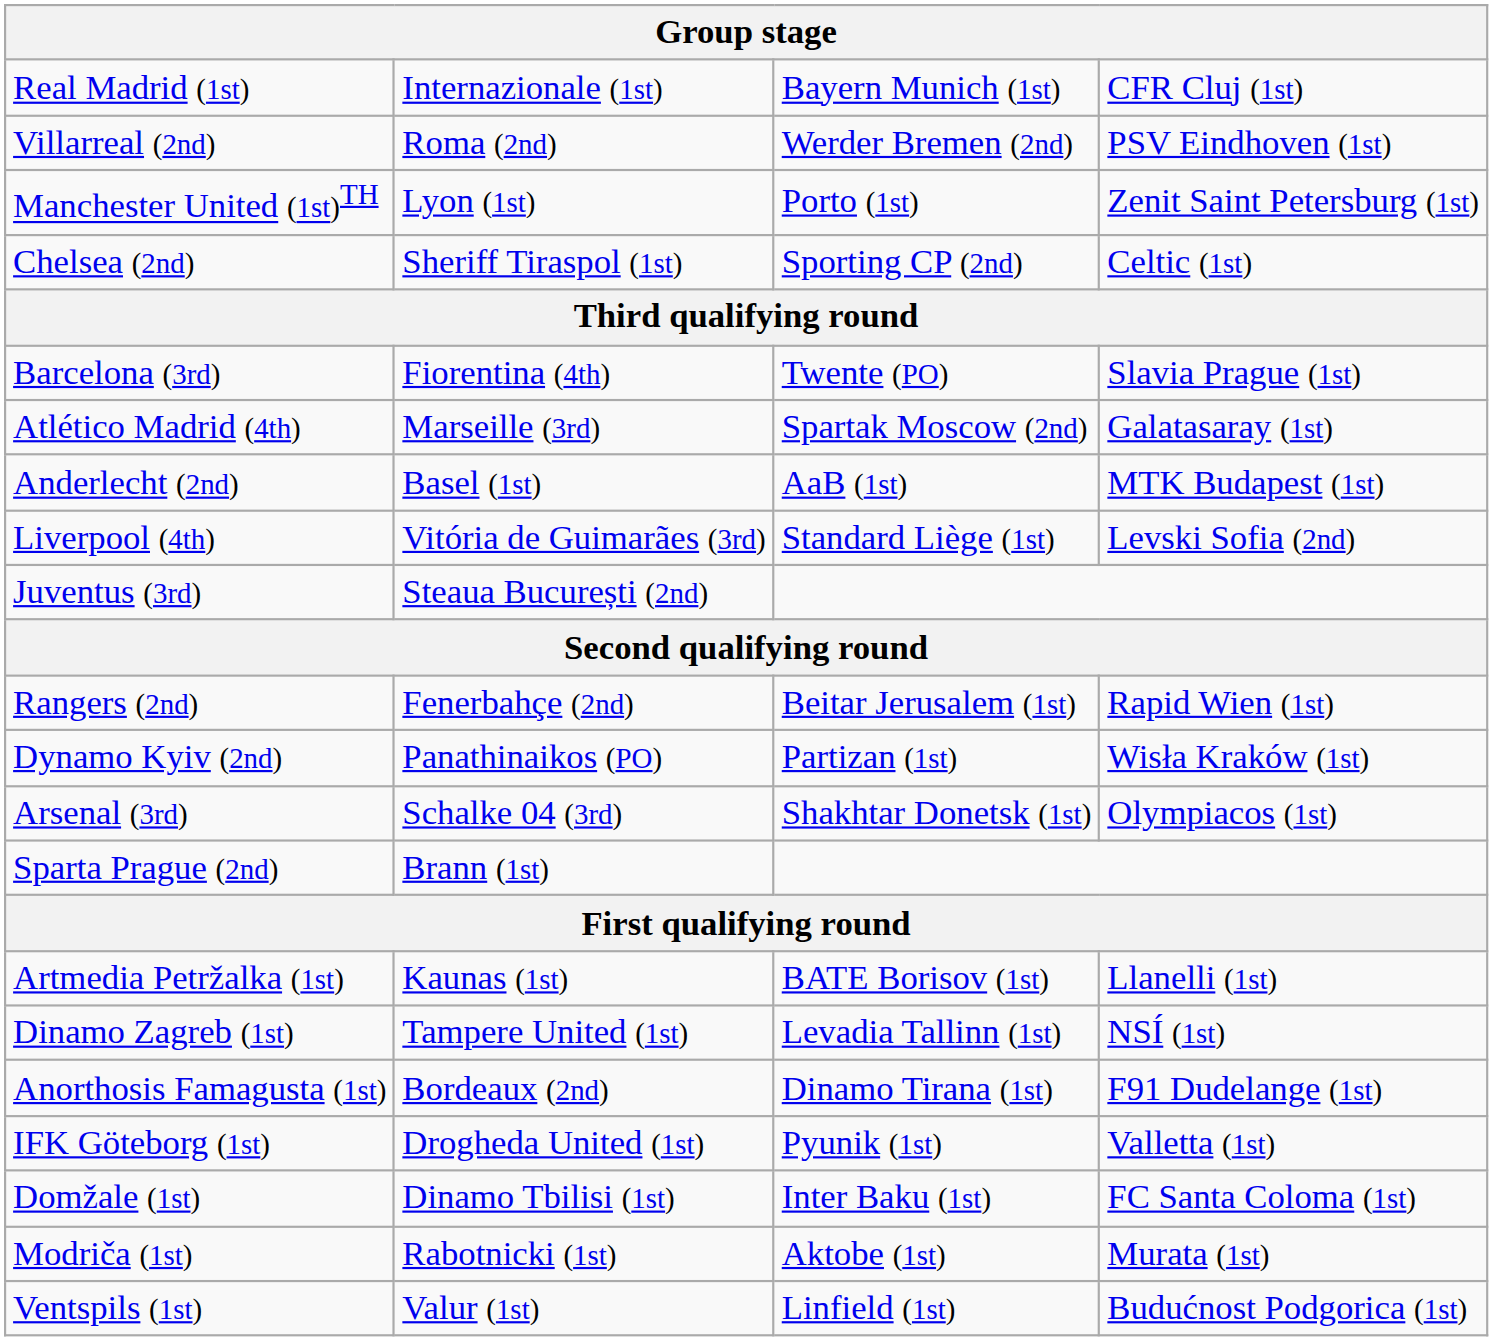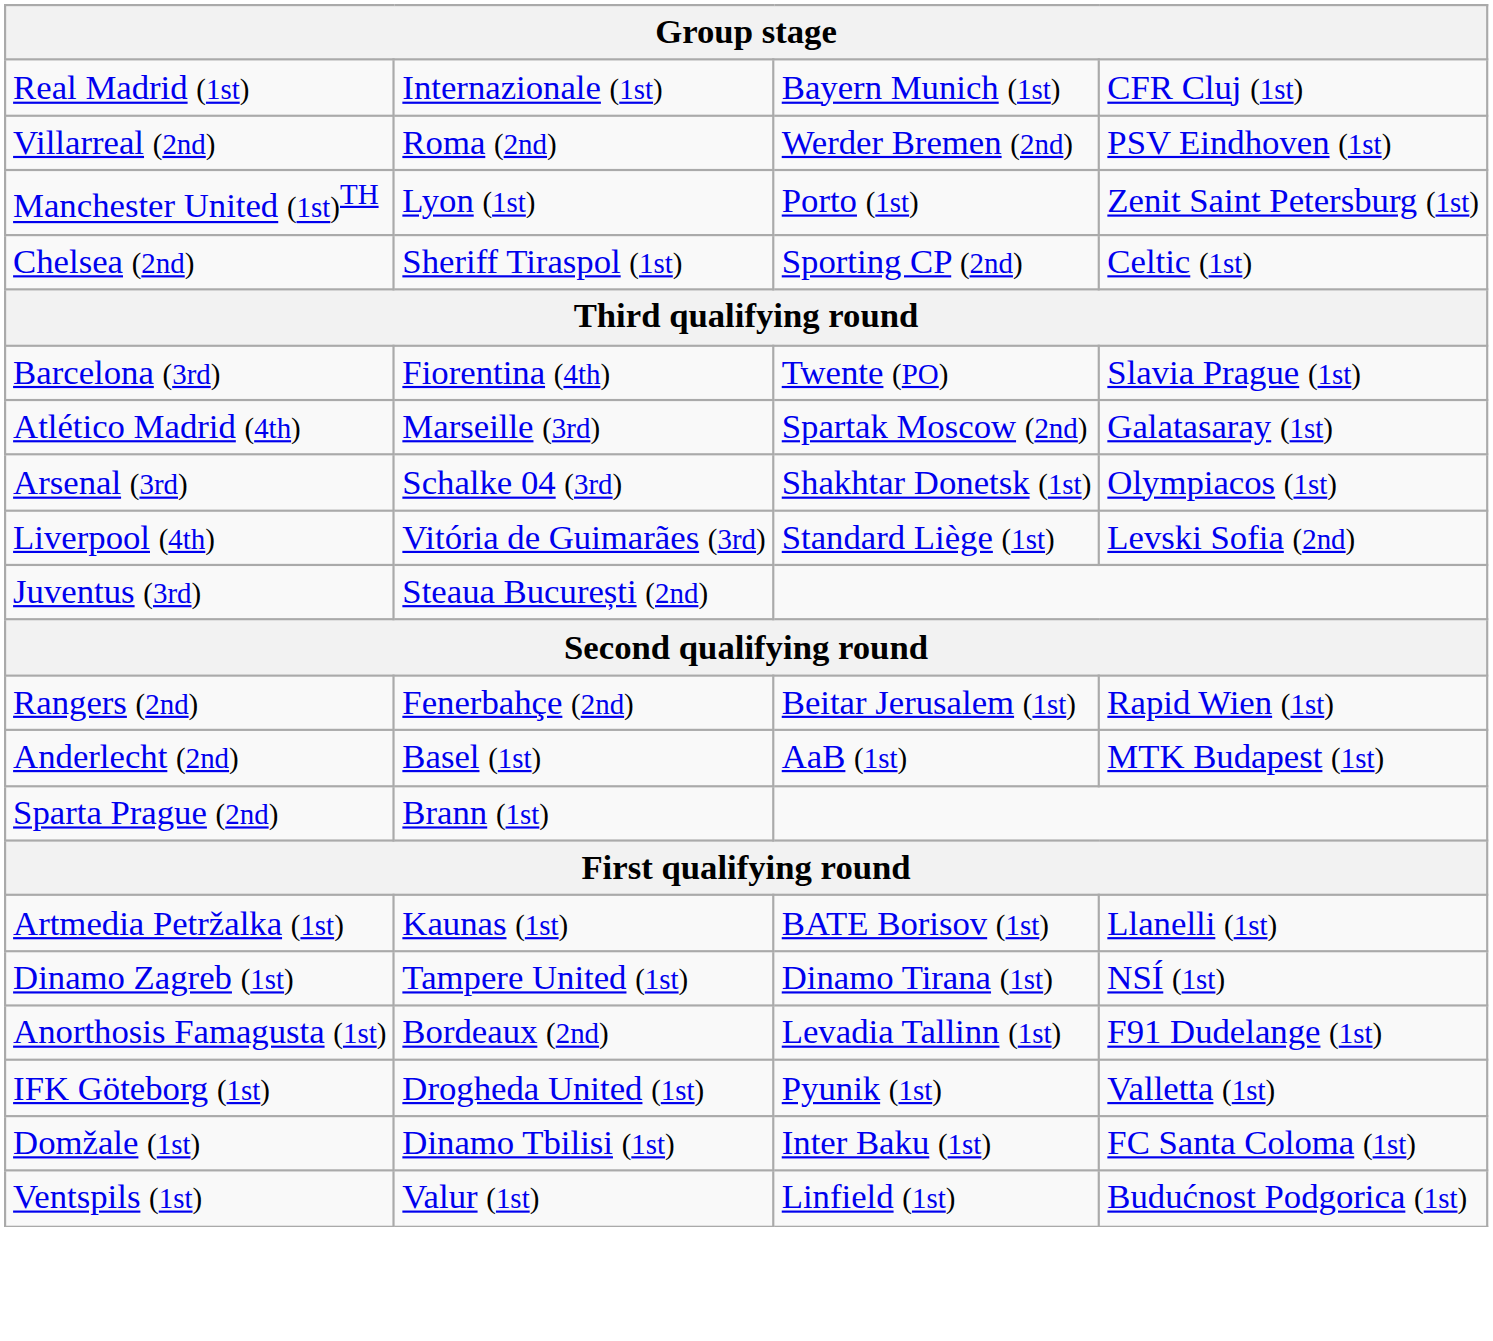rows swapped: Arsenal (3rd) <-> Anderlecht (2nd)
- row: Dynamo Kyiv (2nd) | Panathinaikos (PO) | Partizan (1st) | Wisła Kraków (1st)
Dinamo Zagreb (1st) | column 3: Levadia Tallinn (1st) -> Dinamo Tirana (1st)
Anorthosis Famagusta (1st) | column 3: Dinamo Tirana (1st) -> Levadia Tallinn (1st)
- row: Modriča (1st) | Rabotnicki (1st) | Aktobe (1st) | Murata (1st)
